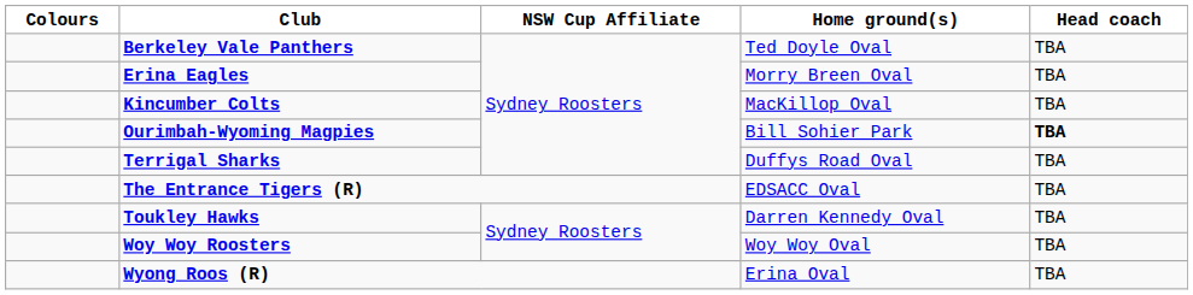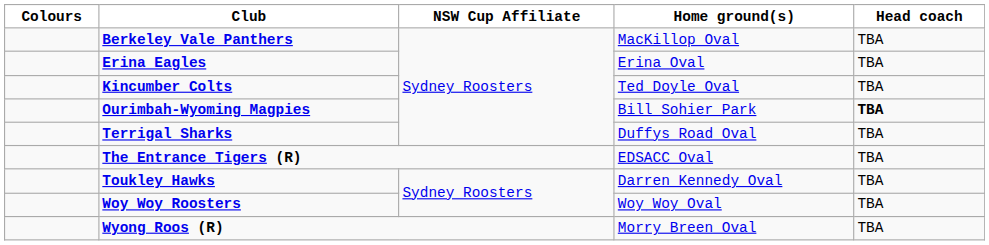Berkeley Vale Panthers | Home ground(s): Ted Doyle Oval -> MacKillop Oval
Erina Eagles | Home ground(s): Morry Breen Oval -> Erina Oval
Kincumber Colts | Home ground(s): MacKillop Oval -> Ted Doyle Oval
Wyong Roos (R) | Home ground(s): Erina Oval -> Morry Breen Oval
